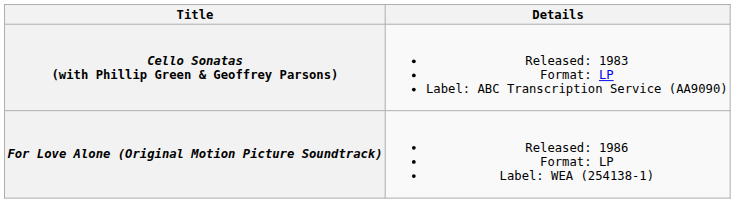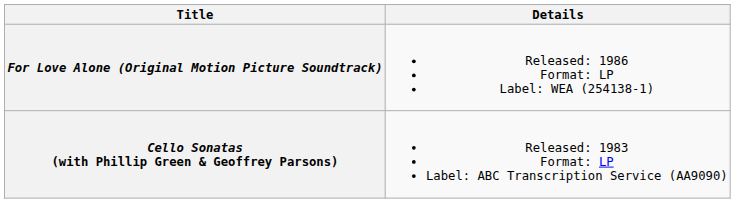rows swapped: Cello Sonatas (with Phillip Green & Geoffrey Parsons) <-> For Love Alone (Original Motion Picture Soundtrack)
